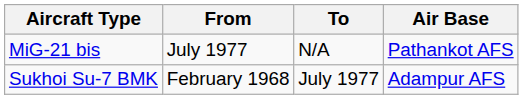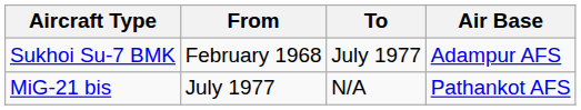rows swapped: Sukhoi Su-7 BMK <-> MiG-21 bis
